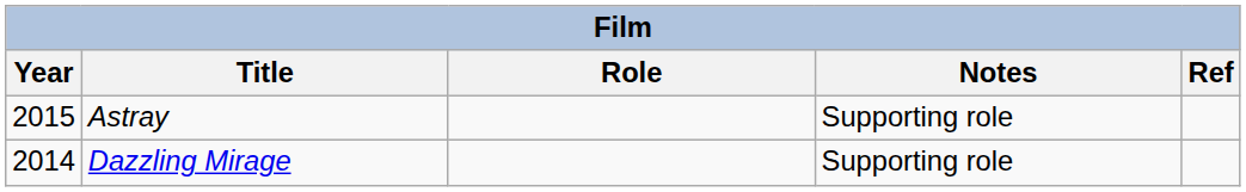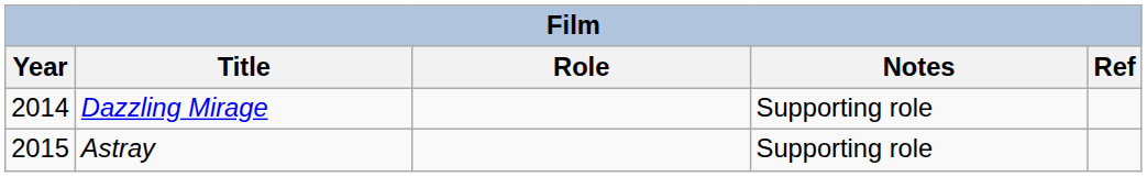rows swapped: Dazzling Mirage <-> Astray
